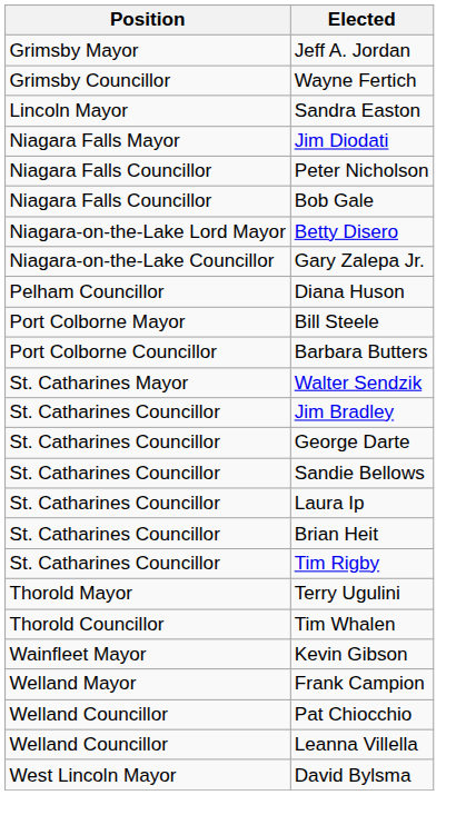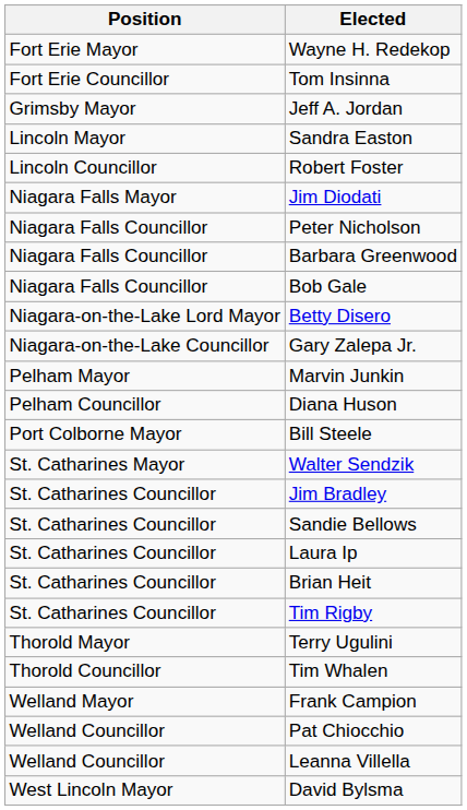+ row: Fort Erie Mayor | Wayne H. Redekop
+ row: Fort Erie Councillor | Tom Insinna
- row: Grimsby Councillor | Wayne Fertich
+ row: Lincoln Councillor | Robert Foster
+ row: Niagara Falls Councillor | Barbara Greenwood
+ row: Pelham Mayor | Marvin Junkin
- row: Port Colborne Councillor | Barbara Butters
- row: St. Catharines Councillor | George Darte
- row: Wainfleet Mayor | Kevin Gibson
